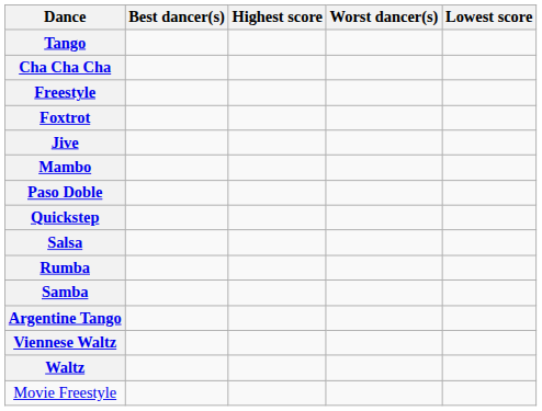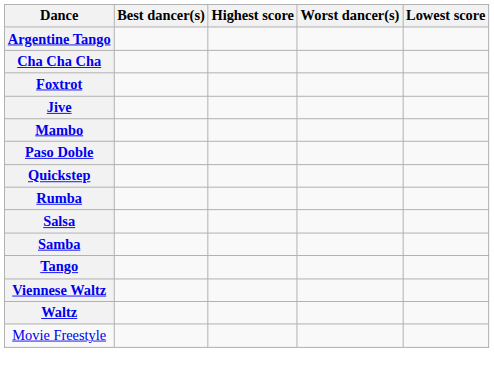rows swapped: Argentine Tango <-> Tango
- row: Freestyle
rows swapped: Rumba <-> Salsa
